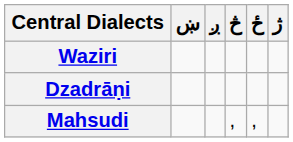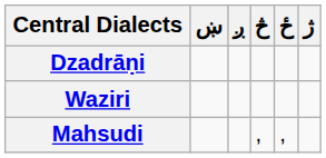rows swapped: Waziri <-> Dzadrāṇi
